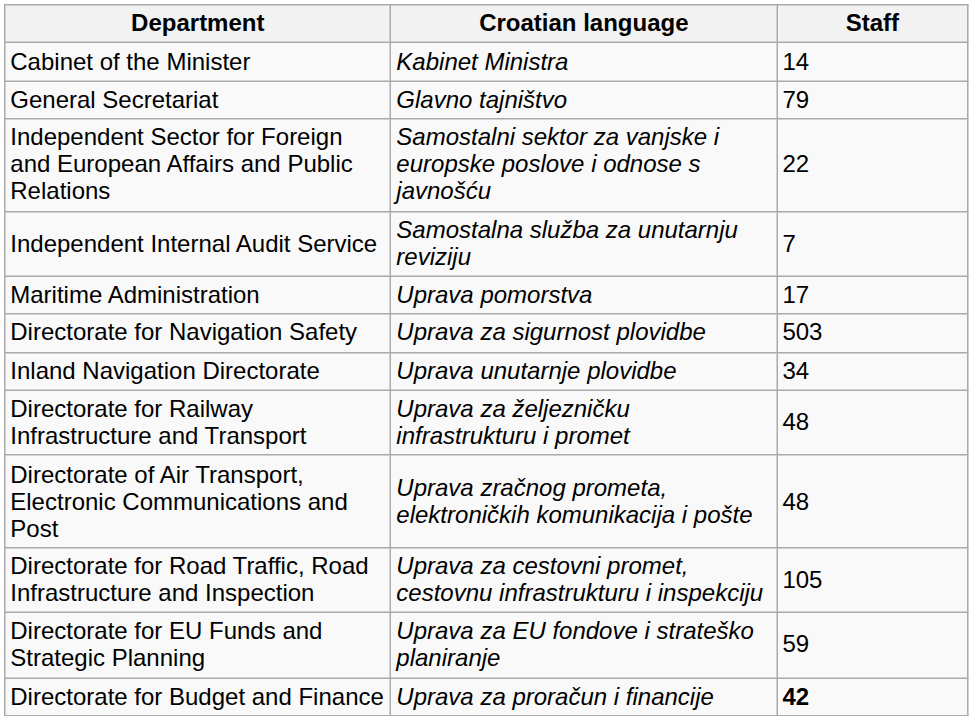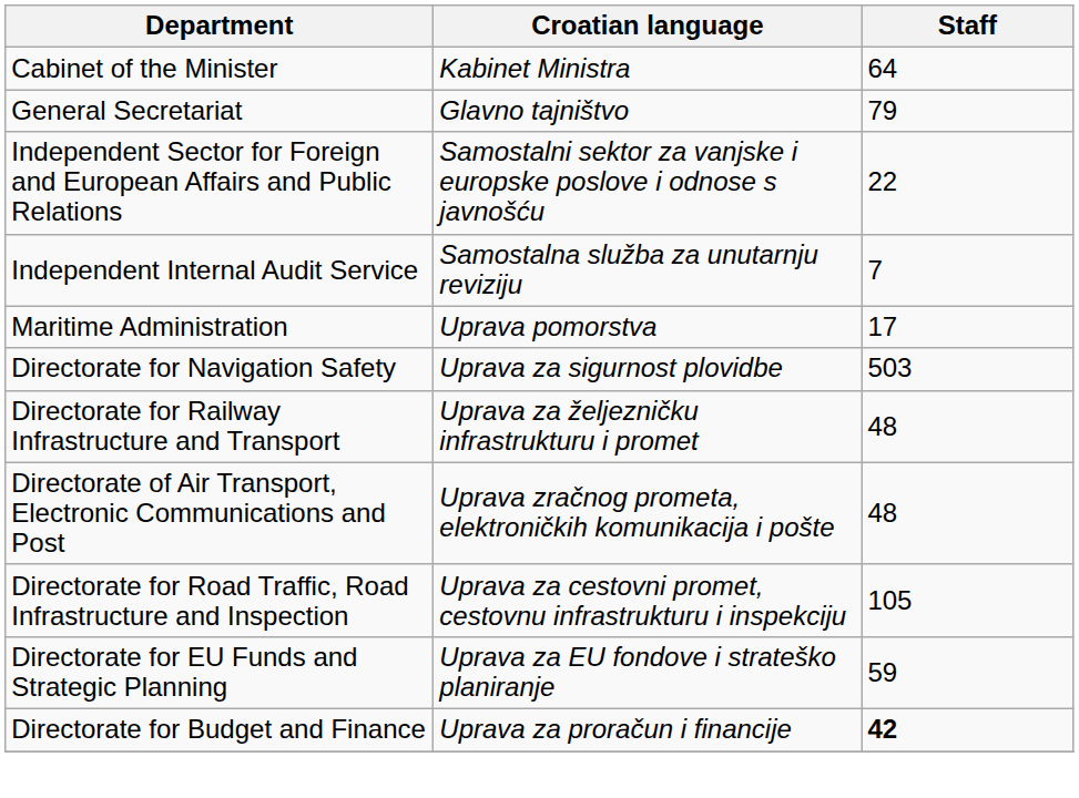Cabinet of the Minister | Staff: 14 -> 64
- row: Inland Navigation Directorate | Uprava unutarnje plovidbe | 34
